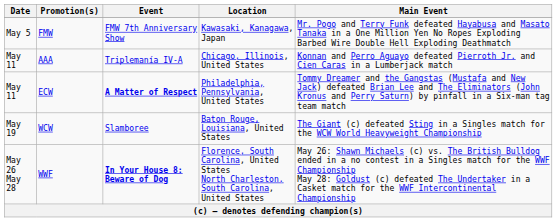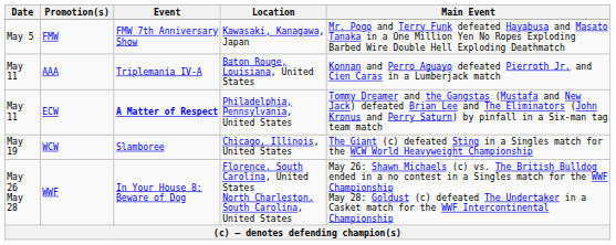AAA | Location: Chicago, Illinois, United States -> Baton Rouge, Louisiana, United States
WCW | Location: Baton Rouge, Louisiana, United States -> Chicago, Illinois, United States
WWF | Event: bold -> normal
